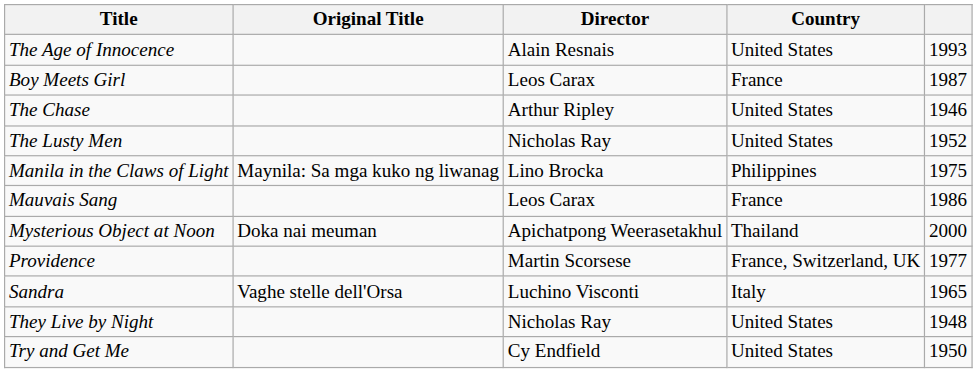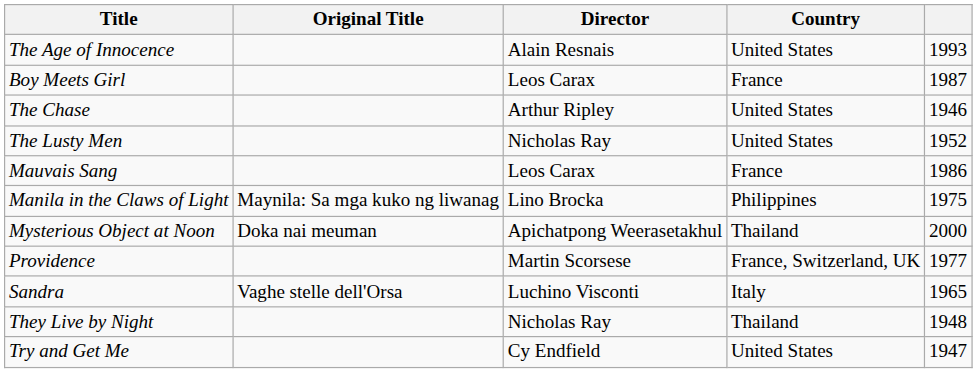rows swapped: Manila in the Claws of Light <-> Mauvais Sang
They Live by Night | Country: United States -> Thailand
Try and Get Me | column 5: 1950 -> 1947
